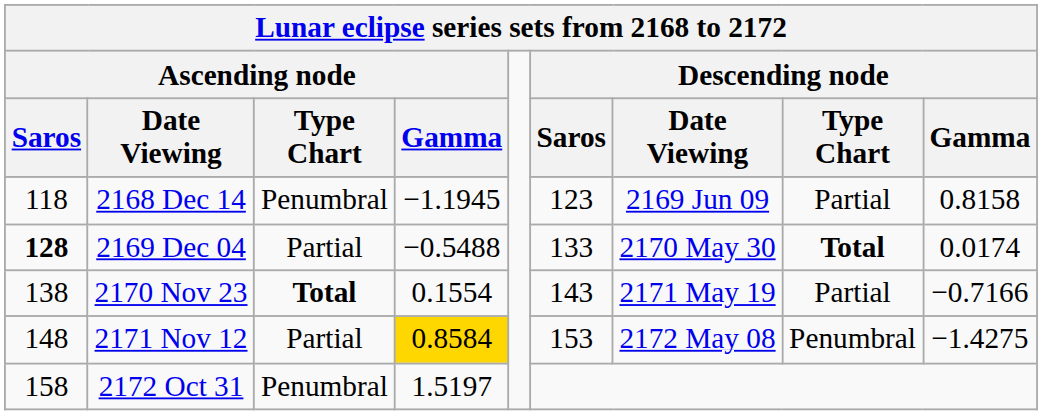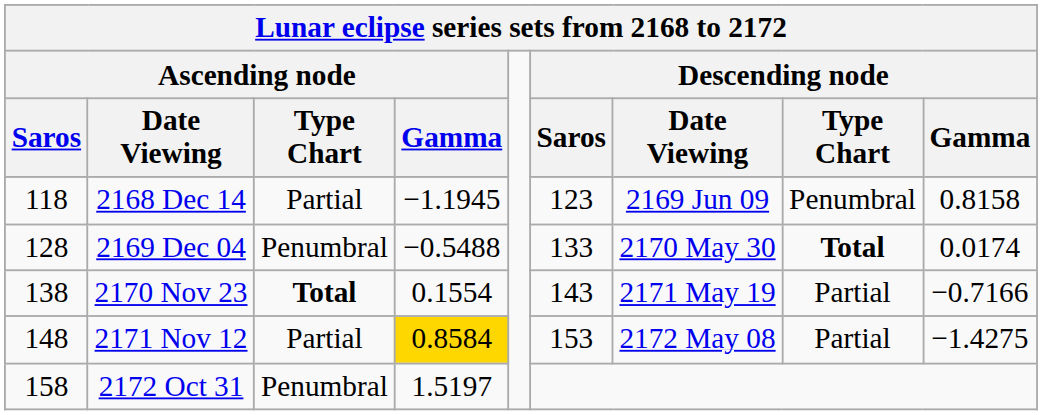2168 Dec 14 | Ascending node / Type Chart: Penumbral -> Partial
2168 Dec 14 | Descending node / Type Chart: Partial -> Penumbral
2169 Dec 04 | Ascending node / Saros: bold -> normal
2169 Dec 04 | Ascending node / Type Chart: Partial -> Penumbral
2171 Nov 12 | Descending node / Type Chart: Penumbral -> Partial
